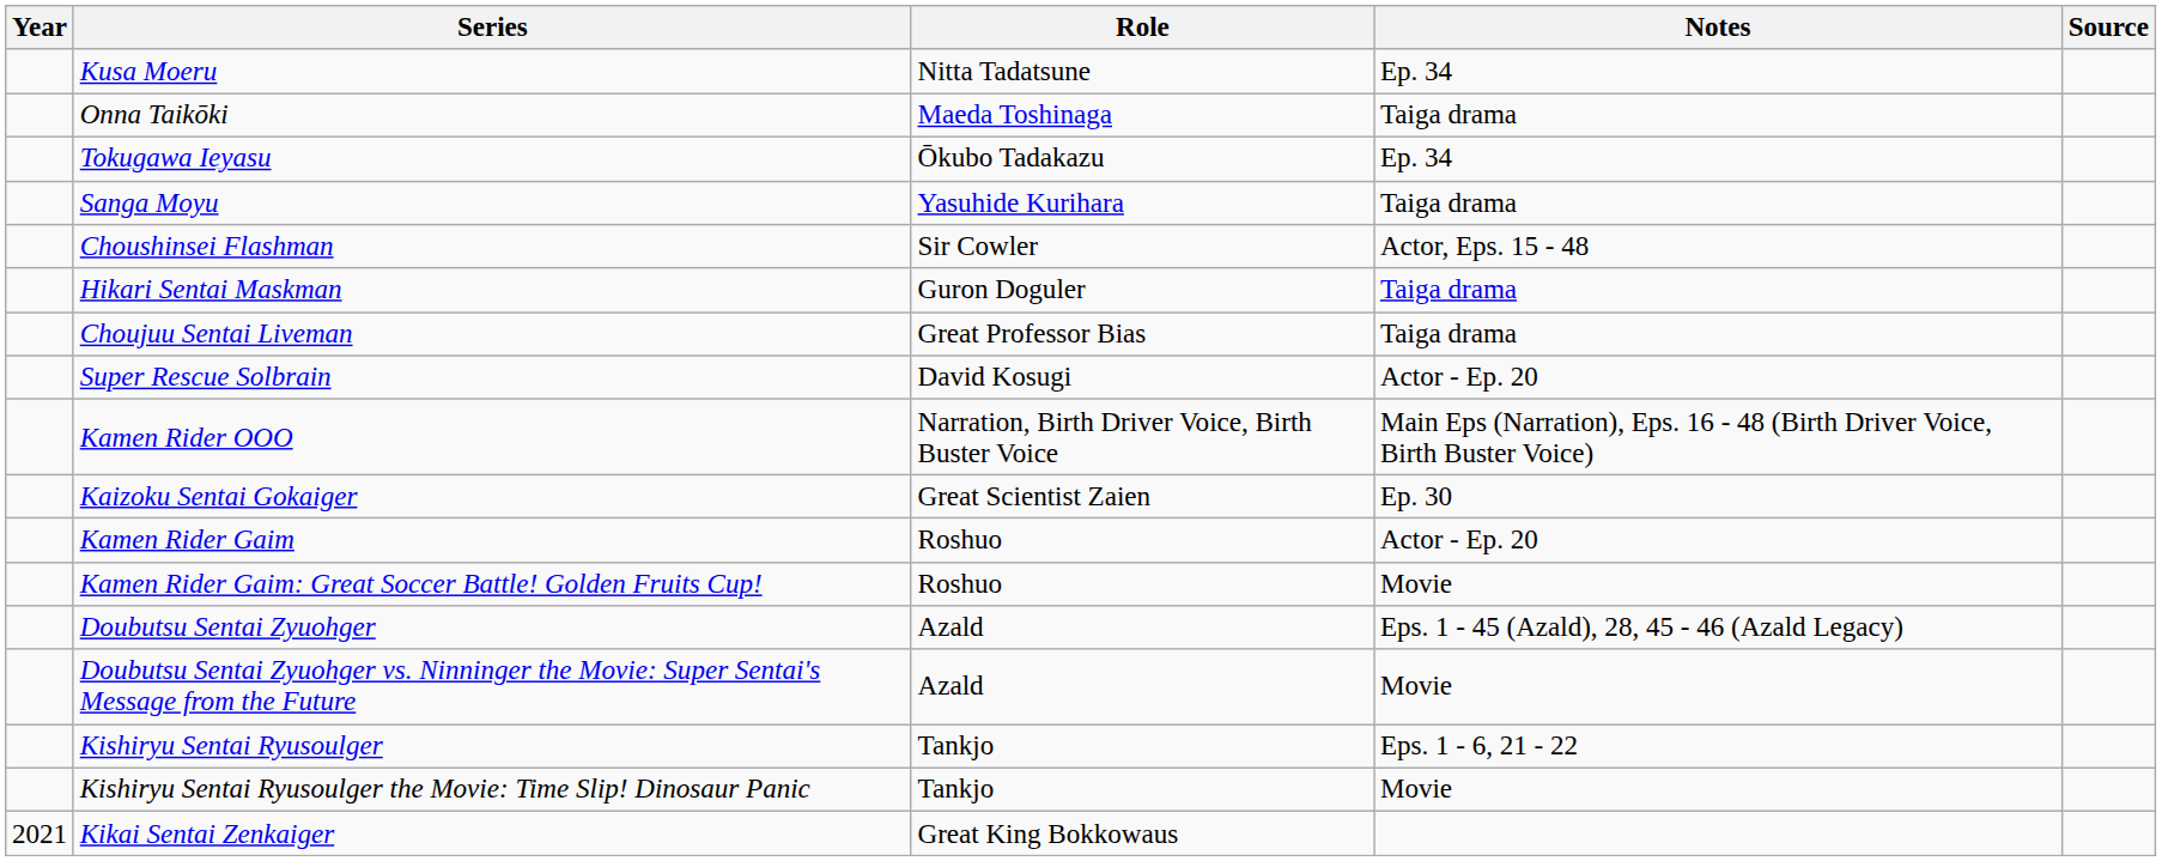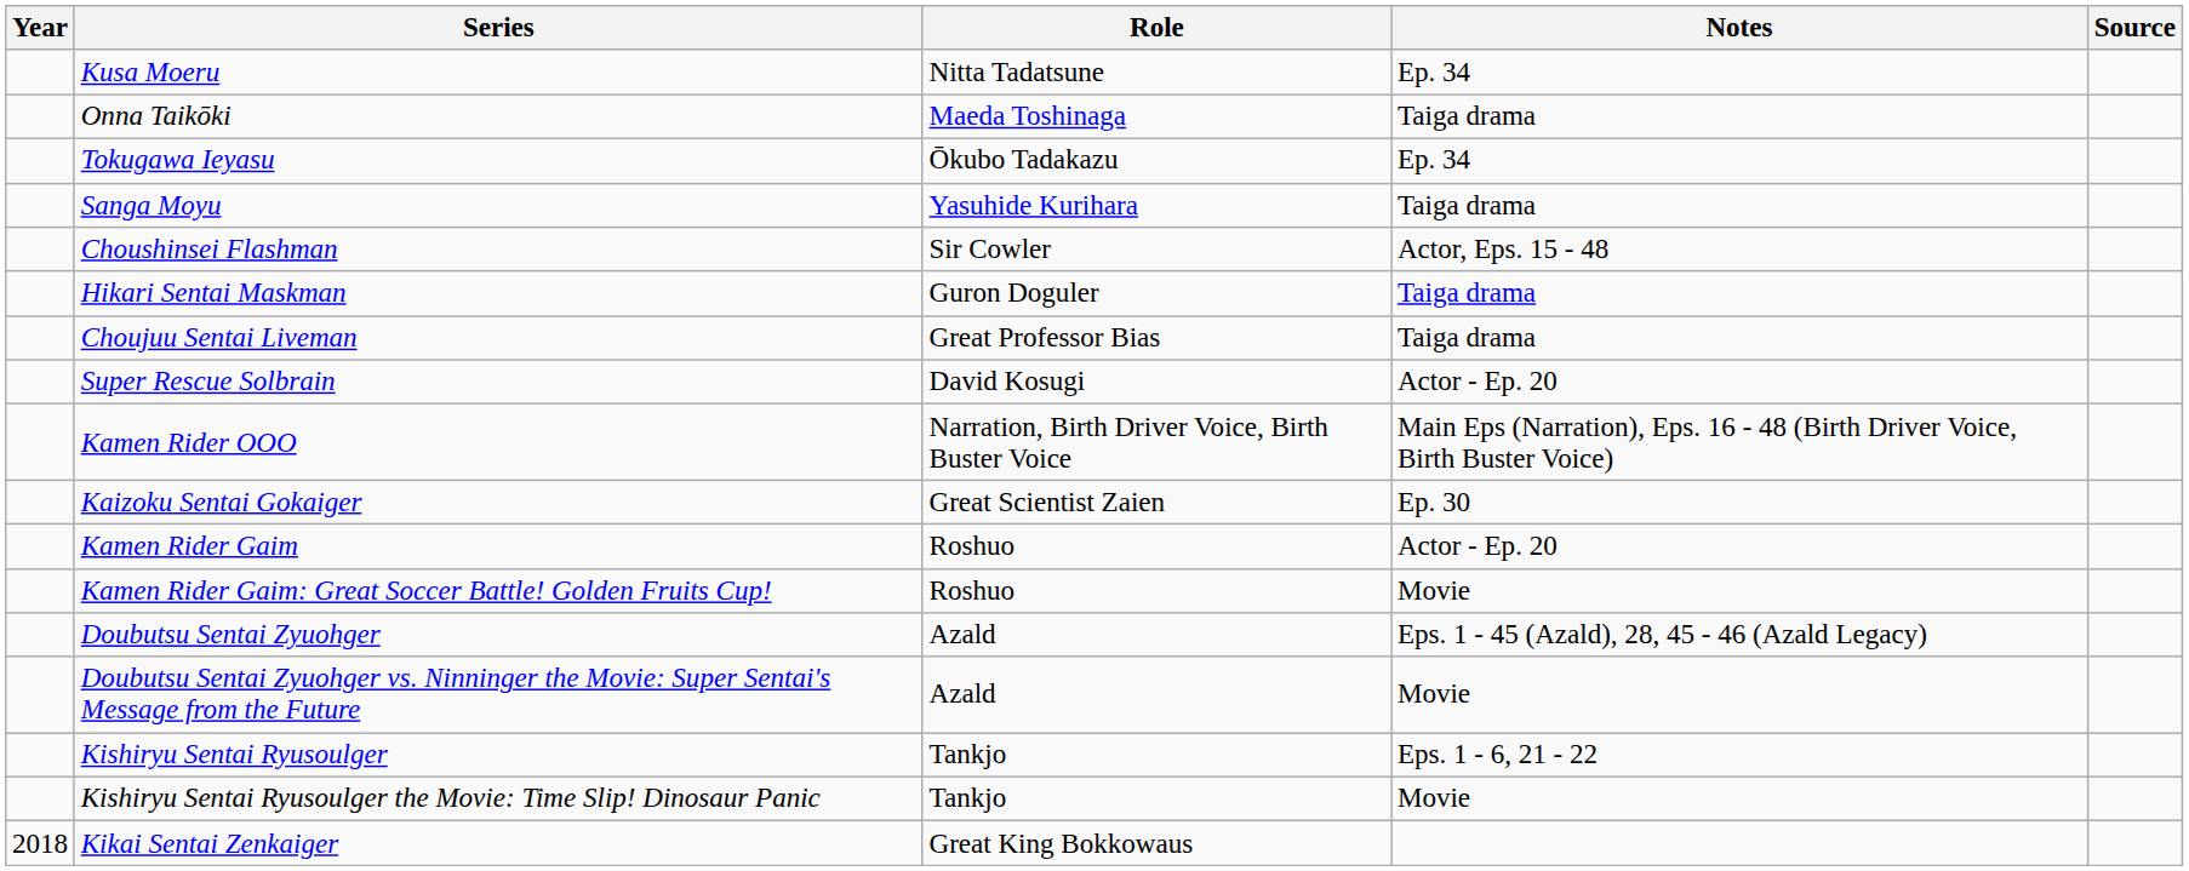Kikai Sentai Zenkaiger | Year: 2021 -> 2018
